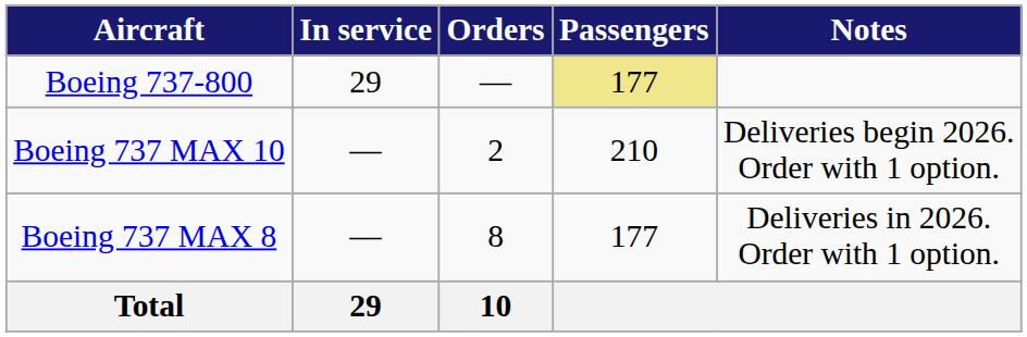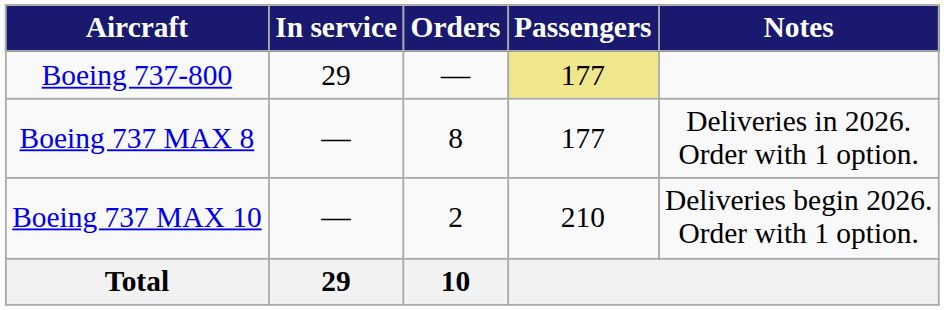rows swapped: Boeing 737 MAX 8 <-> Boeing 737 MAX 10
